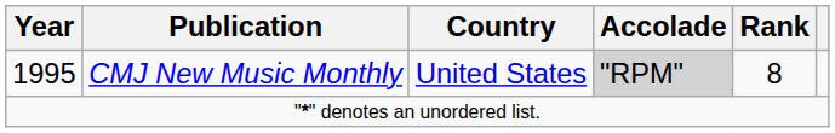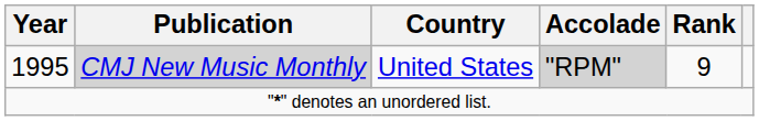1995 | Publication: no background -> lightgrey background
1995 | Rank: 8 -> 9
